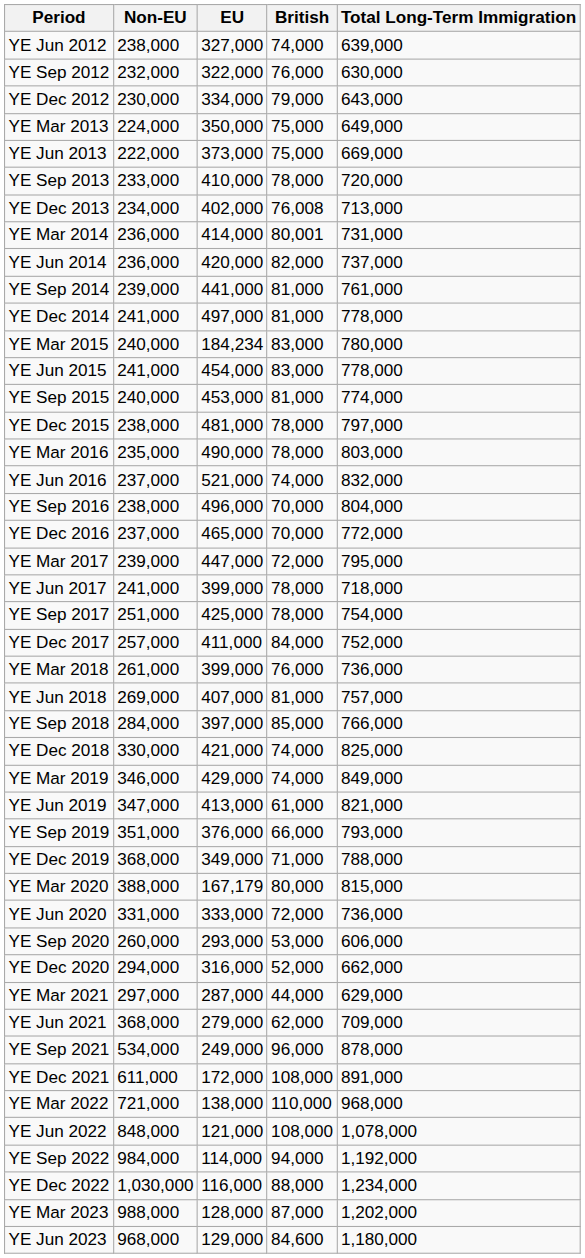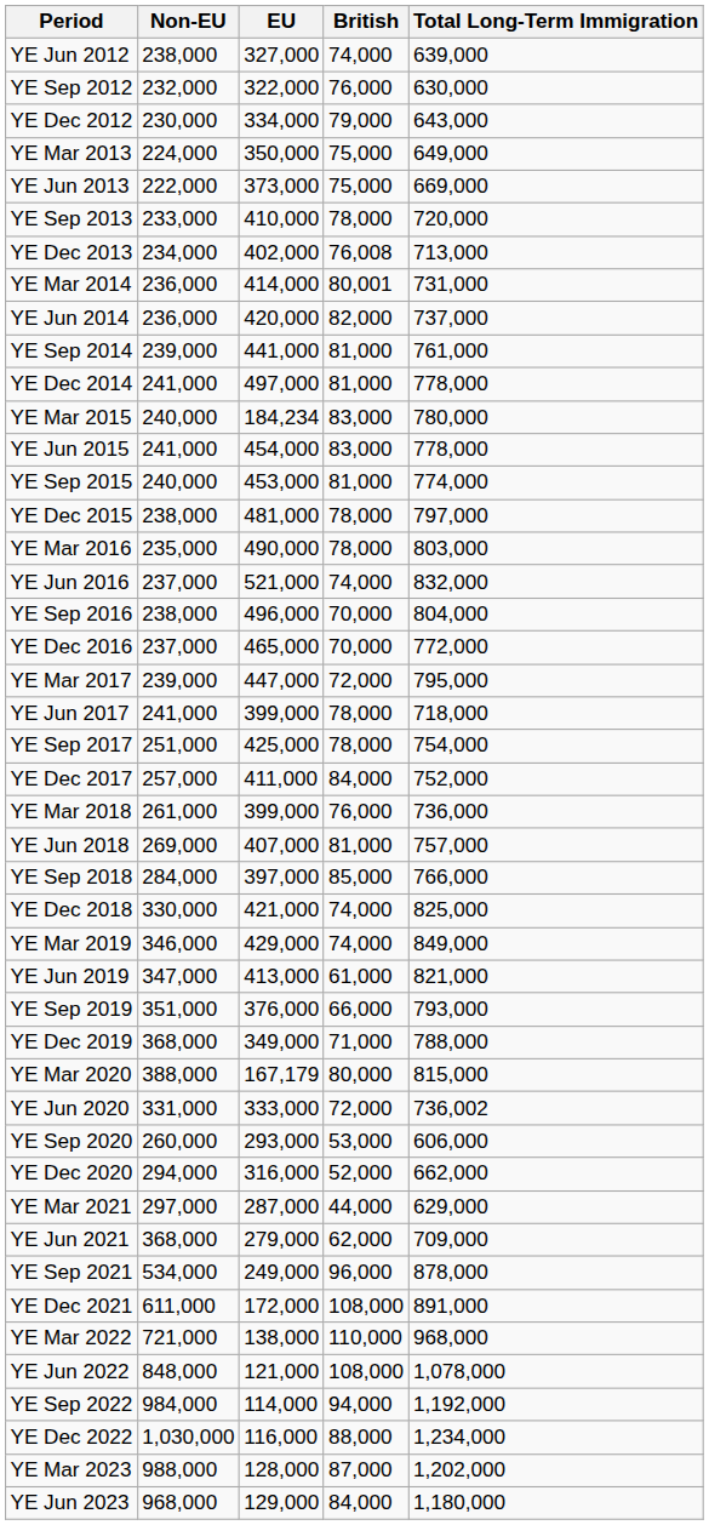YE Jun 2020 | Total Long-Term Immigration: 736,000 -> 736,002
YE Jun 2023 | British: 84,600 -> 84,000
